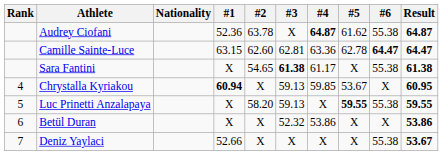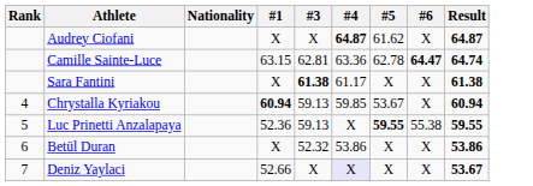- column: #2 | 63.78 | 62.60 | 54.65 | X | 58.20 | X | X
Audrey Ciofani | #1: 52.36 -> X
Audrey Ciofani | #6: 55.38 -> X
Camille Sainte-Luce | Result: 64.47 -> 64.74
Sara Fantini | #6: 55.38 -> X
Chrystalla Kyriakou | Result: 60.95 -> 60.94
Luc Prinetti Anzalapaya | #1: X -> 52.36
Deniz Yaylaci | #4: no background -> lavender background
Deniz Yaylaci | #6: 55.38 -> X
